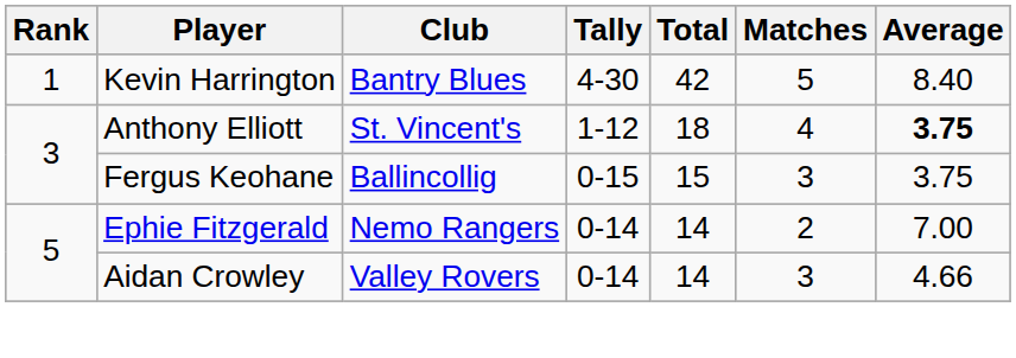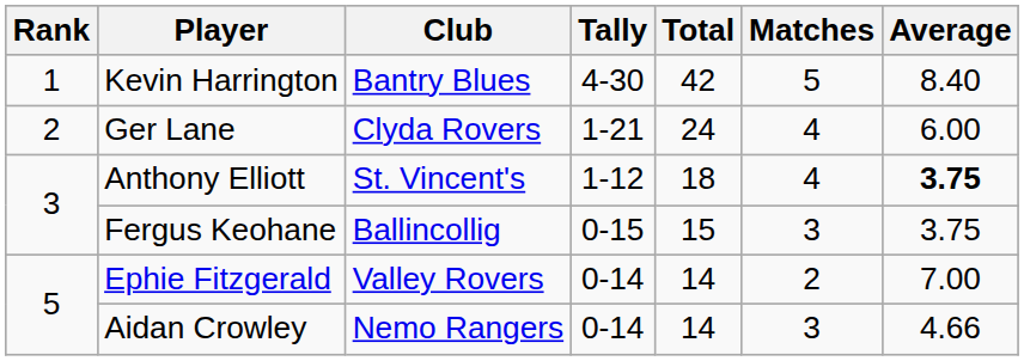+ row: 2 | Ger Lane | Clyda Rovers | 1-21 | 24 | 4 | 6.00
Ephie Fitzgerald | Club: Nemo Rangers -> Valley Rovers
Aidan Crowley | Club: Valley Rovers -> Nemo Rangers
